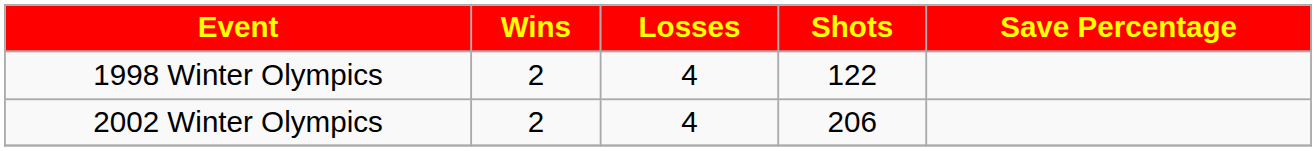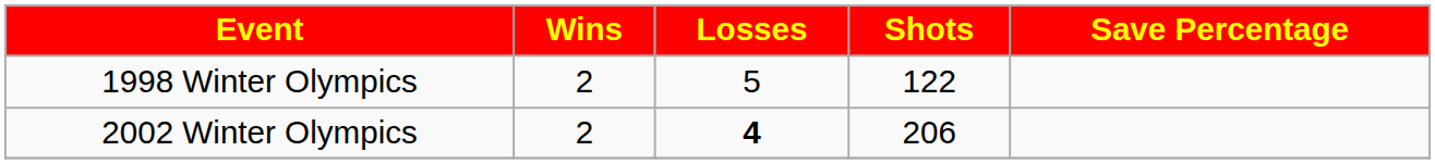1998 Winter Olympics | Losses: 4 -> 5
2002 Winter Olympics | Losses: normal -> bold
